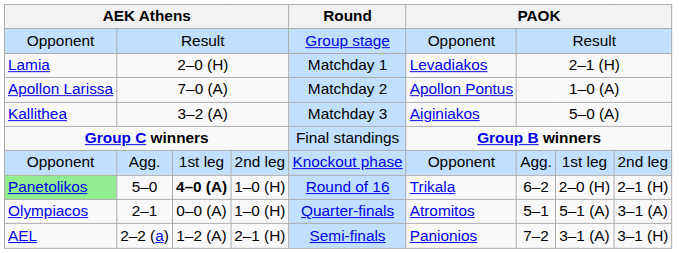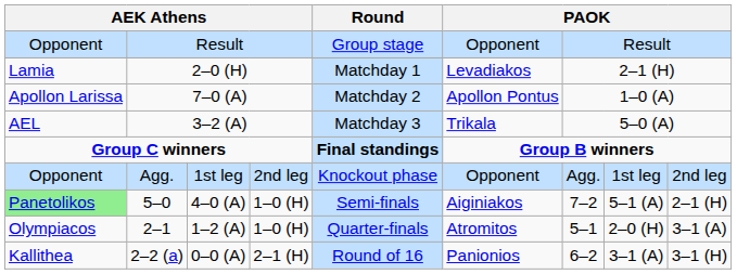3–2 (A) | column 1: Kallithea -> AEL
3–2 (A) | column 6: Aiginiakos -> Trikala
Group C winners | Round: normal -> bold
5–0 | column 3: bold -> normal
5–0 | Round: Round of 16 -> Semi-finals
5–0 | column 6: Trikala -> Aiginiakos
5–0 | column 7: 6–2 -> 7–2
5–0 | column 8: 2–0 (H) -> 5–1 (A)
2–1 | column 3: 0–0 (A) -> 1–2 (A)
2–1 | column 8: 5–1 (A) -> 2–0 (H)
2–2 (a) | column 1: AEL -> Kallithea
2–2 (a) | column 3: 1–2 (A) -> 0–0 (A)
2–2 (a) | Round: Semi-finals -> Round of 16
2–2 (a) | column 7: 7–2 -> 6–2
